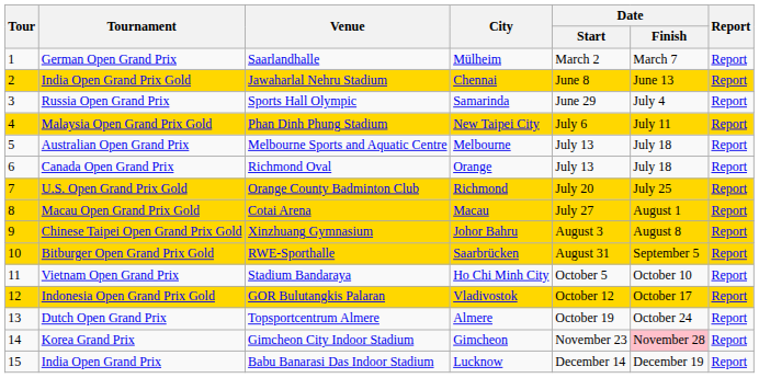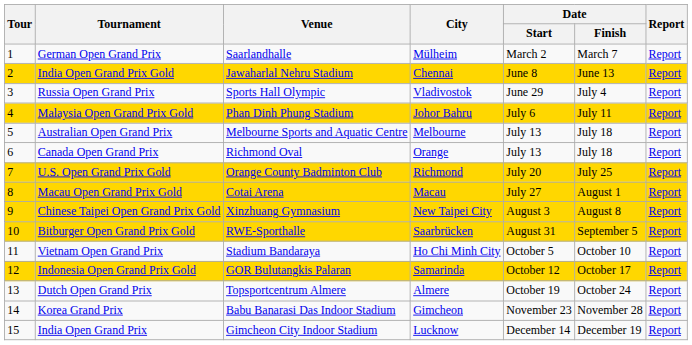Russia Open Grand Prix | City: Samarinda -> Vladivostok
Malaysia Open Grand Prix Gold | City: New Taipei City -> Johor Bahru
Chinese Taipei Open Grand Prix Gold | City: Johor Bahru -> New Taipei City
Indonesia Open Grand Prix Gold | City: Vladivostok -> Samarinda
Korea Grand Prix | Venue: Gimcheon City Indoor Stadium -> Babu Banarasi Das Indoor Stadium
Korea Grand Prix | Date / Finish: pink background -> no background
India Open Grand Prix | Venue: Babu Banarasi Das Indoor Stadium -> Gimcheon City Indoor Stadium
